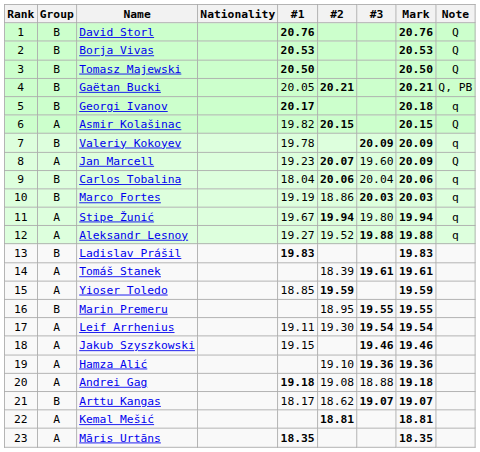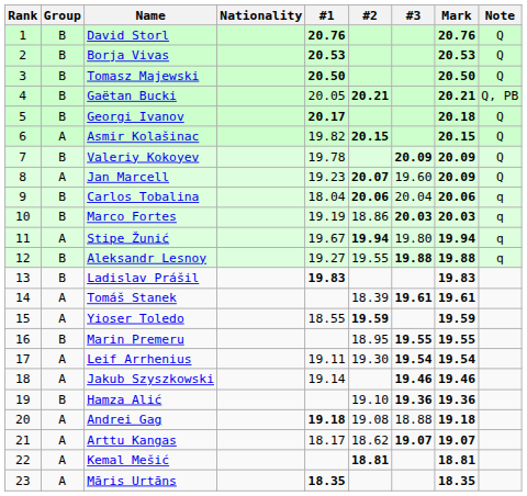Georgi Ivanov | Note: q -> Q
Valeriy Kokoyev | Note: q -> Q
Aleksandr Lesnoy | Group: A -> B
Aleksandr Lesnoy | #2: 19.52 -> 19.55
Yioser Toledo | #1: 18.85 -> 18.55
Jakub Szyszkowski | #1: 19.15 -> 19.14
Hamza Alić | Group: A -> B
Arttu Kangas | Group: B -> A
